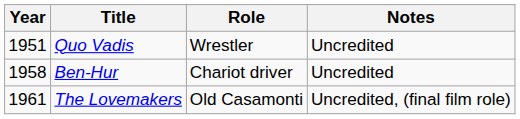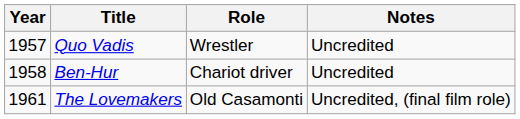Quo Vadis | Year: 1951 -> 1957
